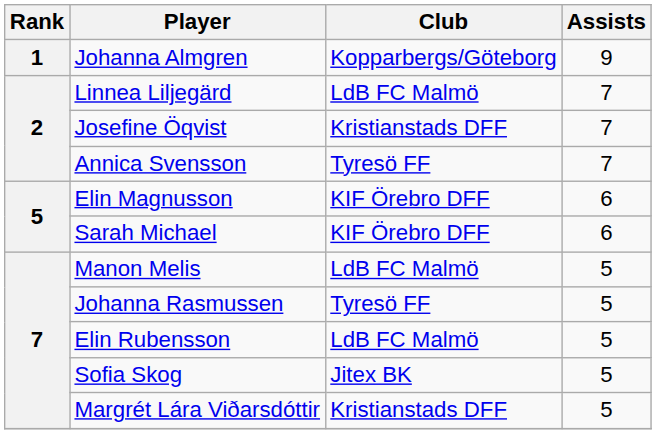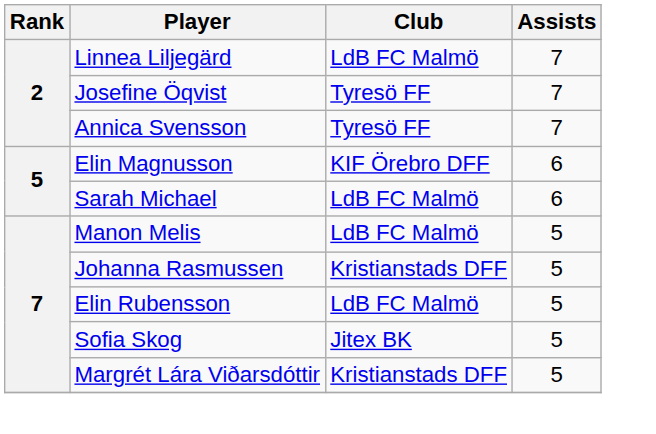- row: 1 | Johanna Almgren | Kopparbergs/Göteborg | 9
Josefine Öqvist | Club: Kristianstads DFF -> Tyresö FF
Sarah Michael | Club: KIF Örebro DFF -> LdB FC Malmö
Johanna Rasmussen | Club: Tyresö FF -> Kristianstads DFF
